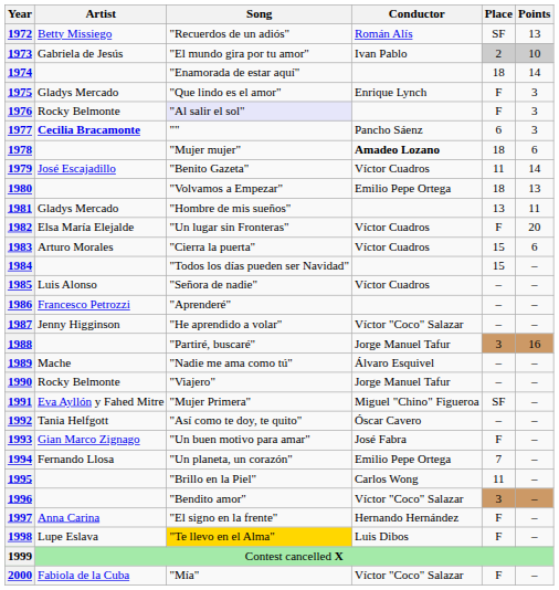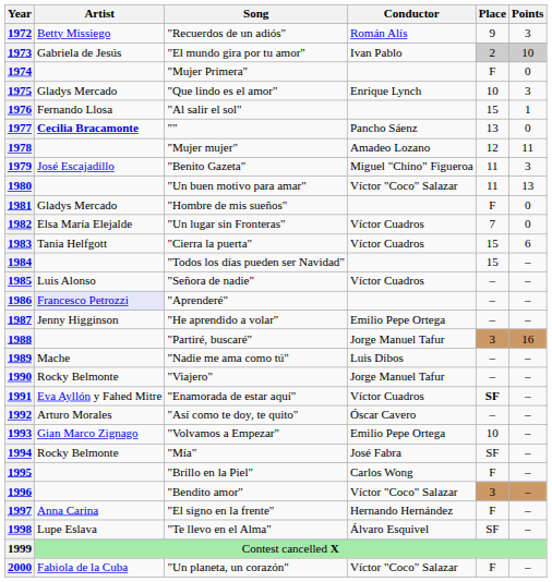1972 | Place: SF -> 9
1972 | Points: 13 -> 3
1974 | Song: "Enamorada de estar aquí" -> "Mujer Primera"
1974 | Place: 18 -> F
1974 | Points: 14 -> 0
1975 | Place: F -> 10
1976 | Artist: Rocky Belmonte -> Fernando Llosa
1976 | Song: lavender background -> no background
1976 | Place: F -> 15
1976 | Points: 3 -> 1
1977 | Place: 6 -> 13
1977 | Points: 3 -> 0
1978 | Conductor: bold -> normal
1978 | Place: 18 -> 12
1978 | Points: 6 -> 11
1979 | Conductor: Víctor Cuadros -> Miguel "Chino" Figueroa
1979 | Points: 14 -> 3
1980 | Song: "Volvamos a Empezar" -> "Un buen motivo para amar"
1980 | Conductor: Emilio Pepe Ortega -> Víctor "Coco" Salazar
1980 | Place: 18 -> 11
1981 | Place: 13 -> F
1981 | Points: 11 -> 0
1982 | Place: F -> 7
1982 | Points: 20 -> 0
1983 | Artist: Arturo Morales -> Tania Helfgott
1986 | Artist: no background -> lavender background
1987 | Conductor: Víctor "Coco" Salazar -> Emilio Pepe Ortega
1989 | Conductor: Álvaro Esquivel -> Luis Dibos
1991 | Song: "Mujer Primera" -> "Enamorada de estar aquí"
1991 | Conductor: Miguel "Chino" Figueroa -> Víctor Cuadros
1991 | Place: normal -> bold
1992 | Artist: Tania Helfgott -> Arturo Morales
1993 | Song: "Un buen motivo para amar" -> "Volvamos a Empezar"
1993 | Conductor: José Fabra -> Emilio Pepe Ortega
1993 | Place: F -> 10
1994 | Artist: Fernando Llosa -> Rocky Belmonte
1994 | Song: "Un planeta, un corazón" -> "Mía"
1994 | Conductor: Emilio Pepe Ortega -> José Fabra
1994 | Place: 7 -> SF
1995 | Place: 11 -> F
1998 | Song: gold background -> no background
1998 | Conductor: Luis Dibos -> Álvaro Esquivel
1998 | Place: F -> SF
2000 | Song: "Mía" -> "Un planeta, un corazón"
